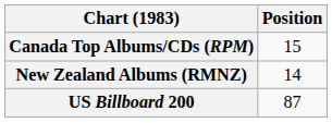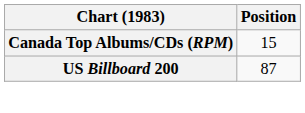- row: New Zealand Albums (RMNZ) | 14
